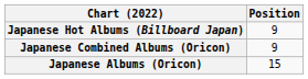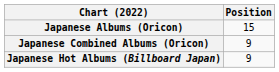rows swapped: Japanese Albums (Oricon) <-> Japanese Hot Albums (Billboard Japan)
